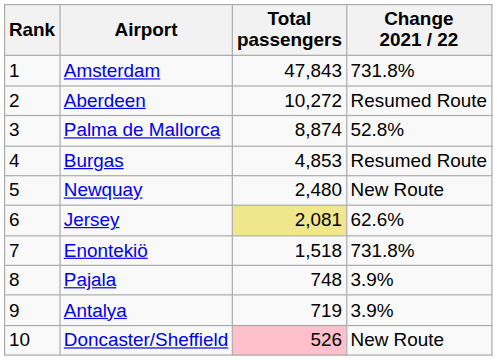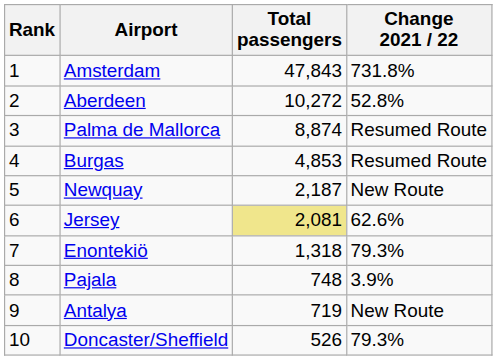Aberdeen | Change 2021 / 22: Resumed Route -> 52.8%
Palma de Mallorca | Change 2021 / 22: 52.8% -> Resumed Route
Newquay | Total passengers: 2,480 -> 2,187
Enontekiö | Total passengers: 1,518 -> 1,318
Enontekiö | Change 2021 / 22: 731.8% -> 79.3%
Antalya | Change 2021 / 22: 3.9% -> New Route
Doncaster/Sheffield | Total passengers: pink background -> no background
Doncaster/Sheffield | Change 2021 / 22: New Route -> 79.3%
